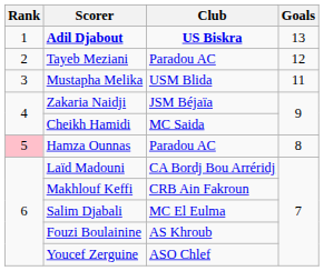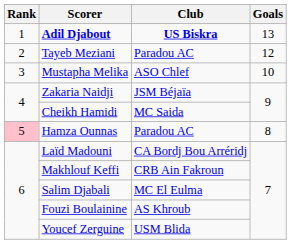Mustapha Melika | Club: USM Blida -> ASO Chlef
Mustapha Melika | Goals: 11 -> 10
Youcef Zerguine | Club: ASO Chlef -> USM Blida
